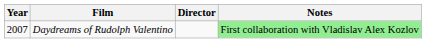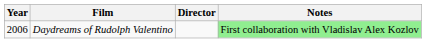Daydreams of Rudolph Valentino | Year: 2007 -> 2006
